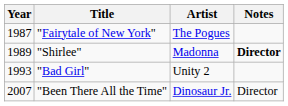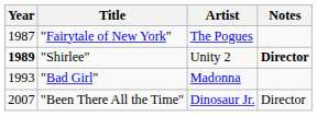"Shirlee" | Year: normal -> bold
"Shirlee" | Artist: Madonna -> Unity 2
"Bad Girl" | Artist: Unity 2 -> Madonna
